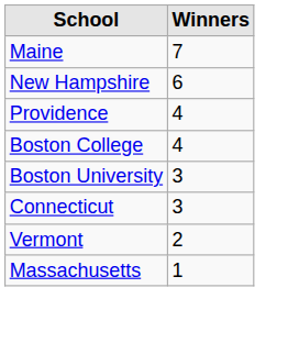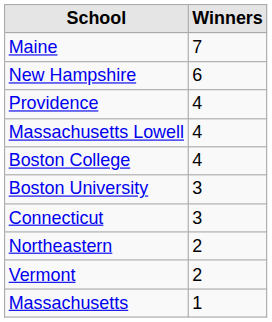+ row: Massachusetts Lowell | 4
+ row: Northeastern | 2
